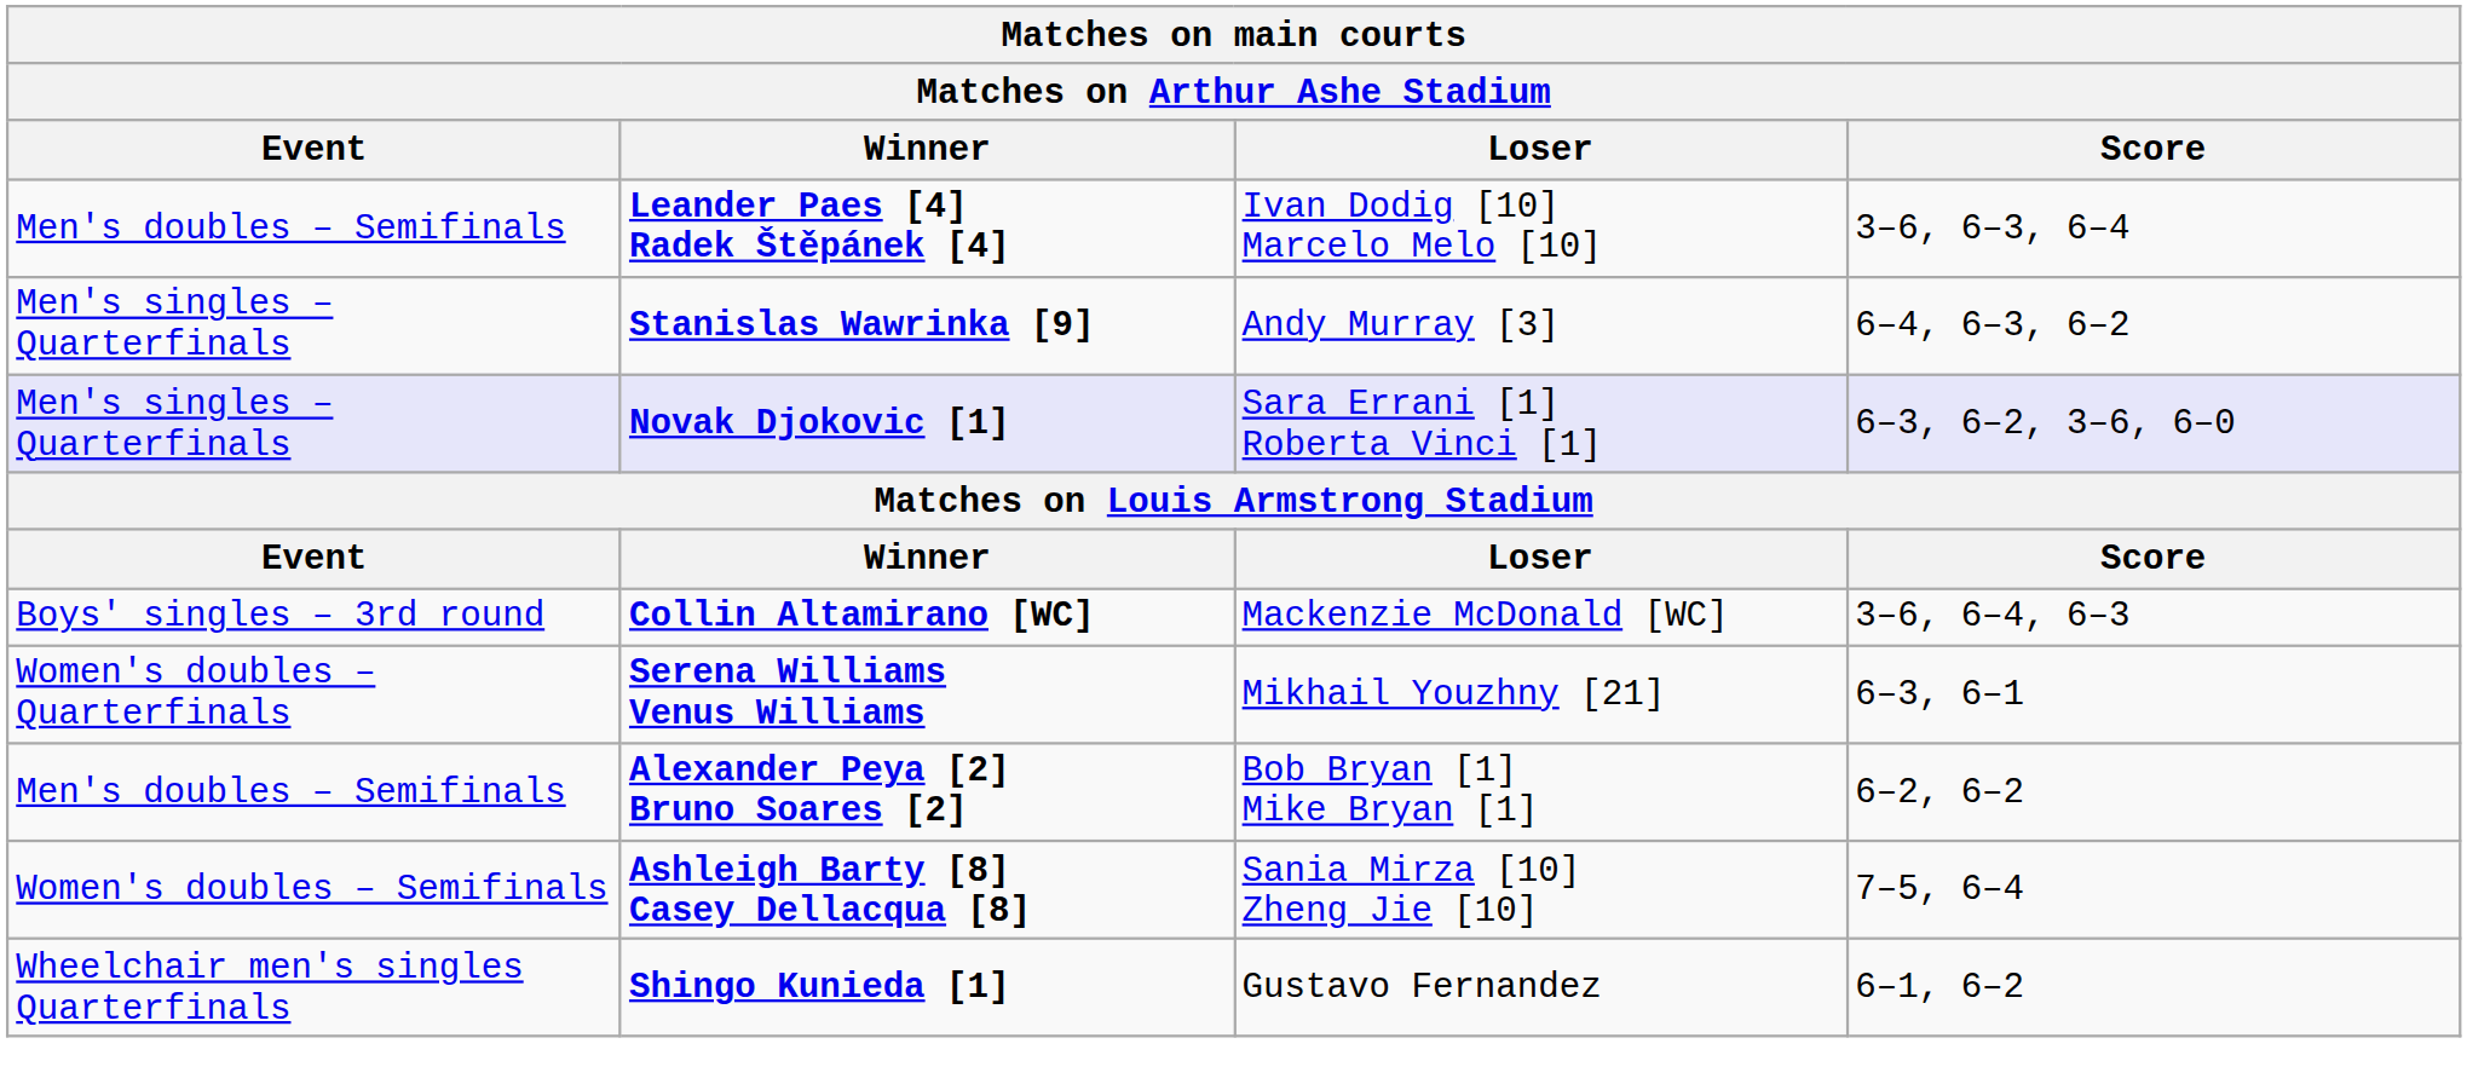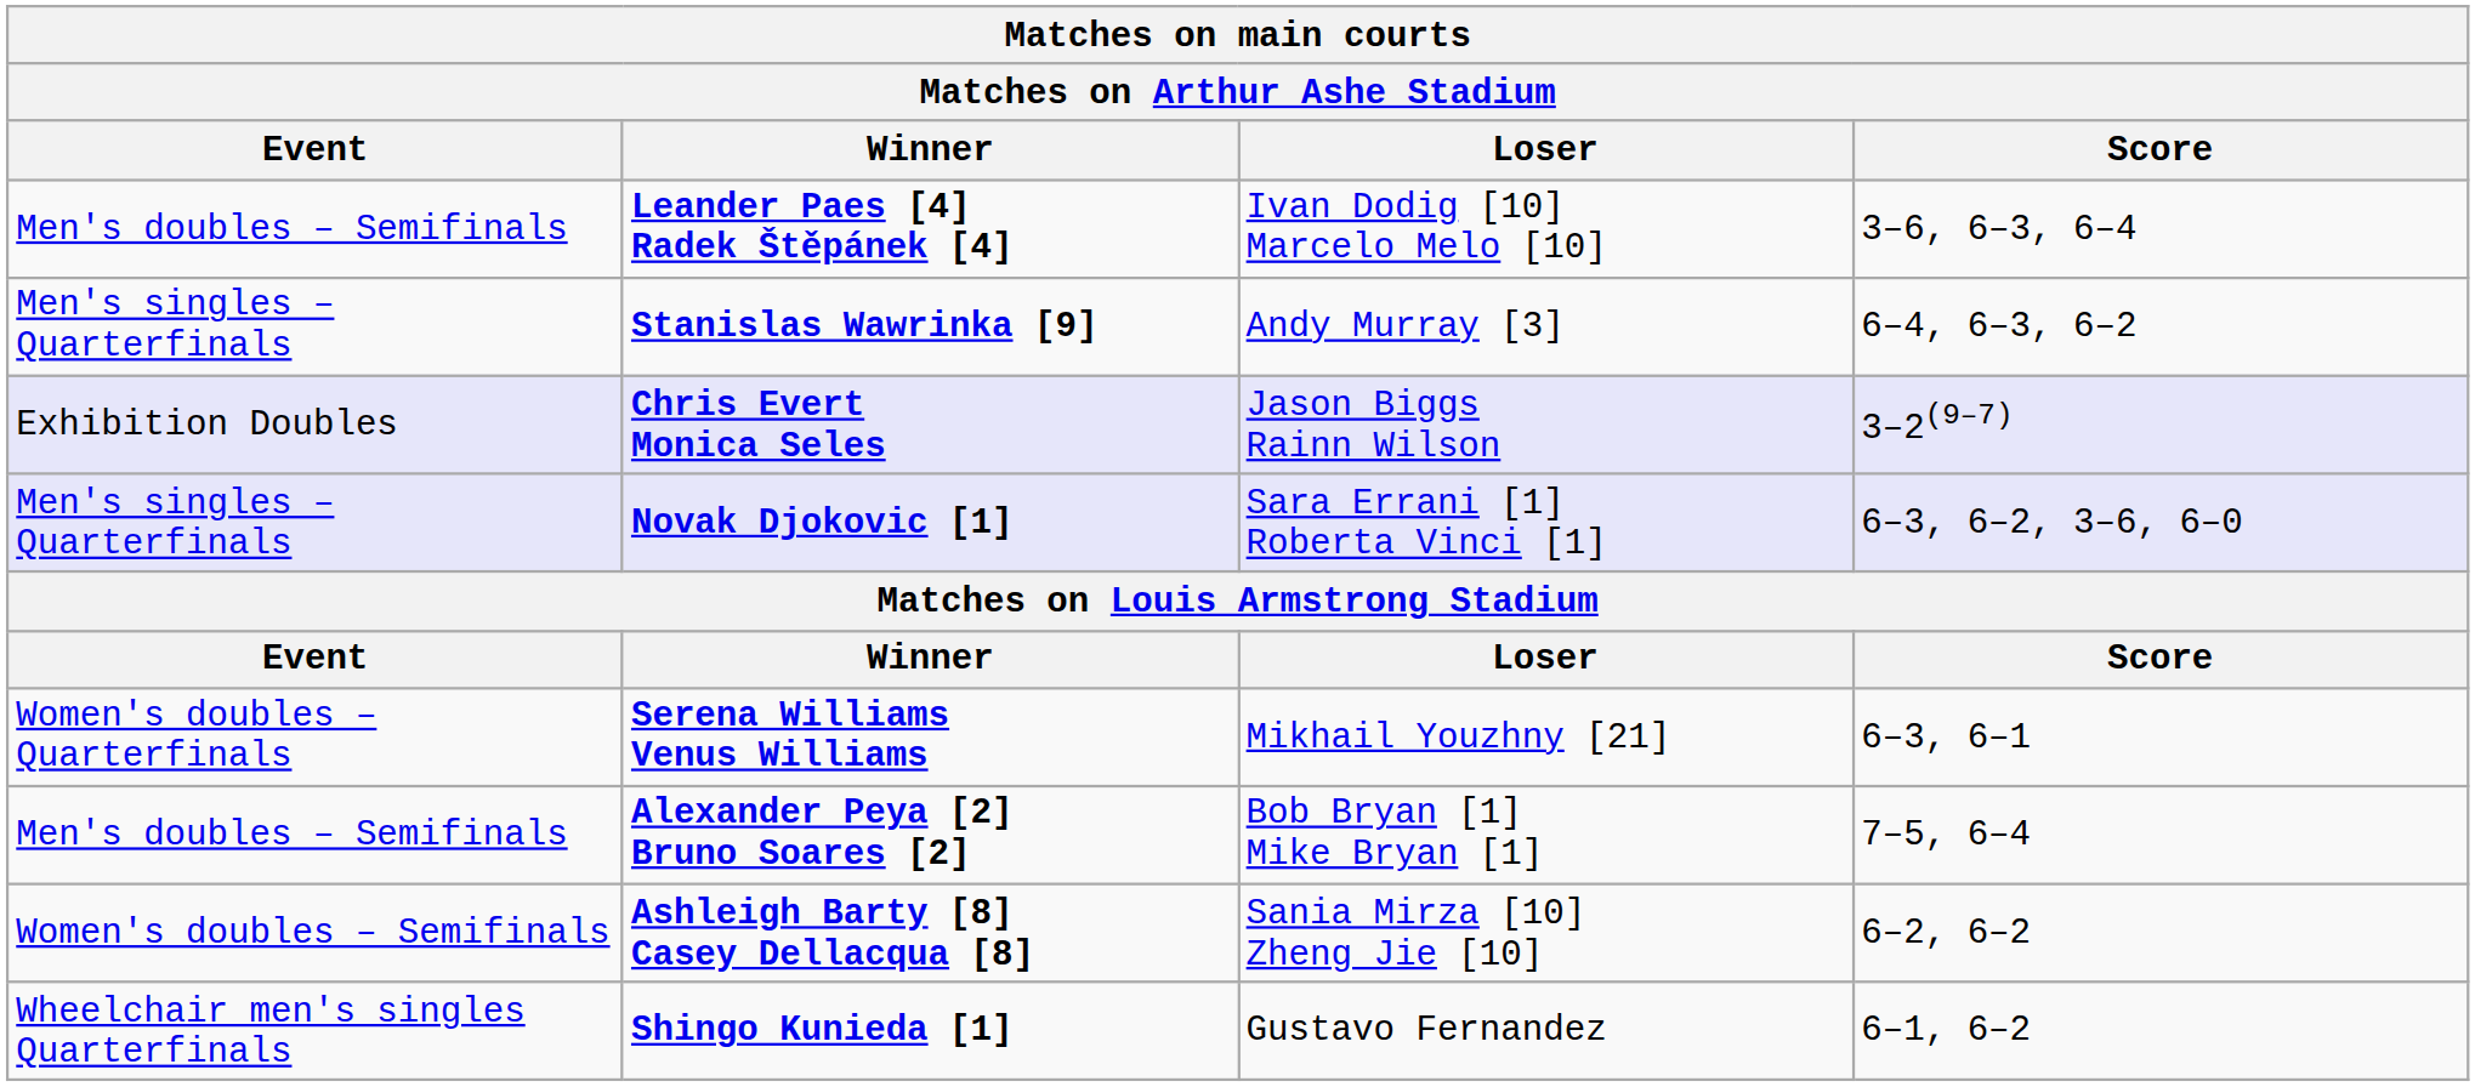+ row: Exhibition Doubles | Chris Evert Monica Seles | Jason Biggs Rainn Wilson | 3–2(9–7)
- row: Boys' singles – 3rd round | Collin Altamirano [WC] | Mackenzie McDonald [WC] | 3–6, 6–4, 6–3
Alexander Peya [2] Bruno Soares [2] | Score: 6–2, 6–2 -> 7–5, 6–4
Ashleigh Barty [8] Casey Dellacqua [8] | Score: 7–5, 6–4 -> 6–2, 6–2
